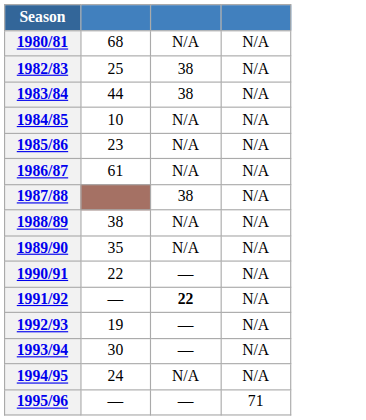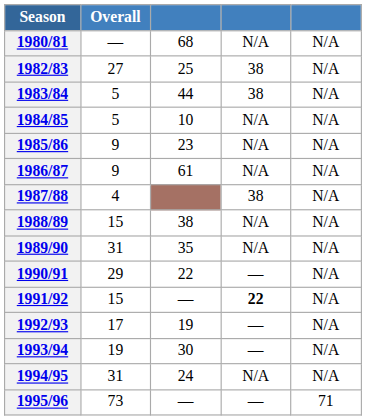+ column: Overall | — | 27 | 5 | 5 | 9 | 9 | 4 | 15 | 31 | 29 | 15 | 17 | 19 | 31 | 73
